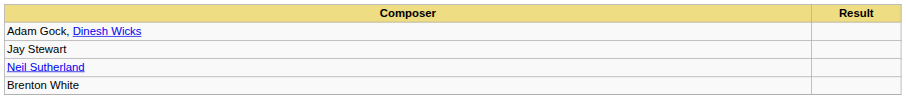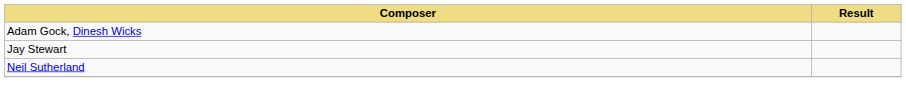- row: Brenton White
